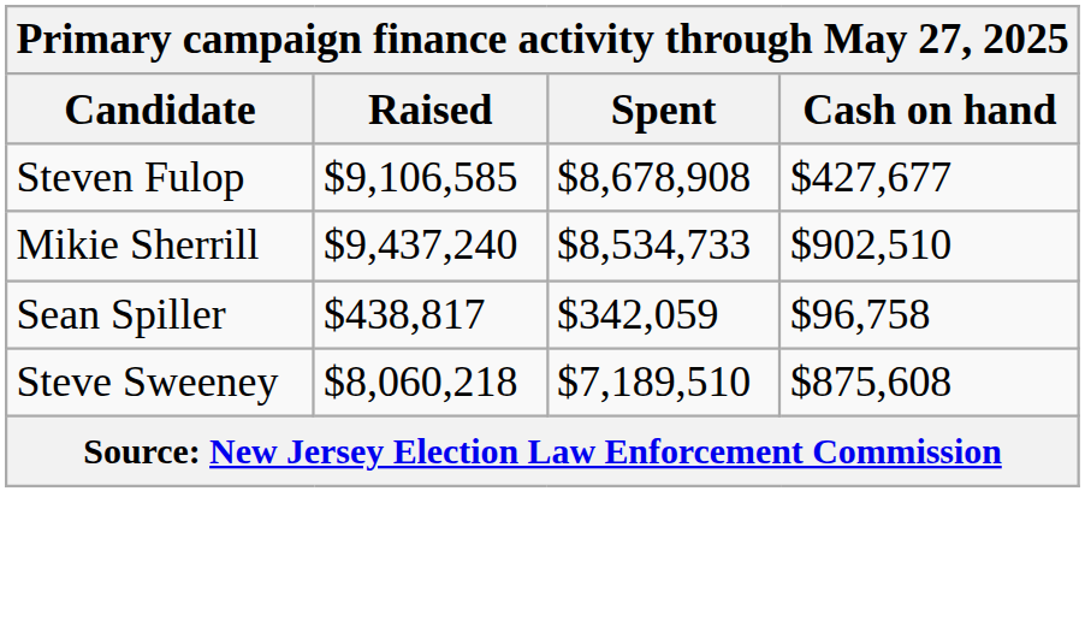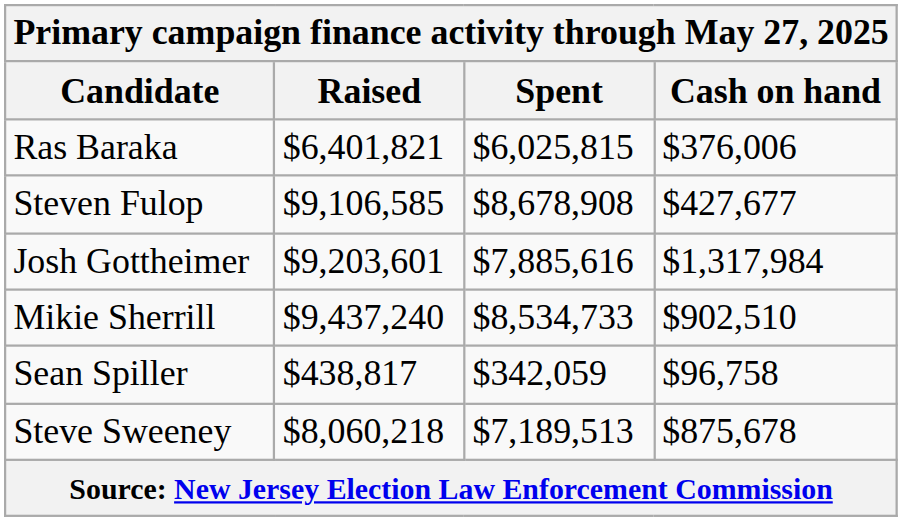+ row: Ras Baraka | $6,401,821 | $6,025,815 | $376,006
+ row: Josh Gottheimer | $9,203,601 | $7,885,616 | $1,317,984
Steve Sweeney | Spent: $7,189,510 -> $7,189,513
Steve Sweeney | Cash on hand: $875,608 -> $875,678
